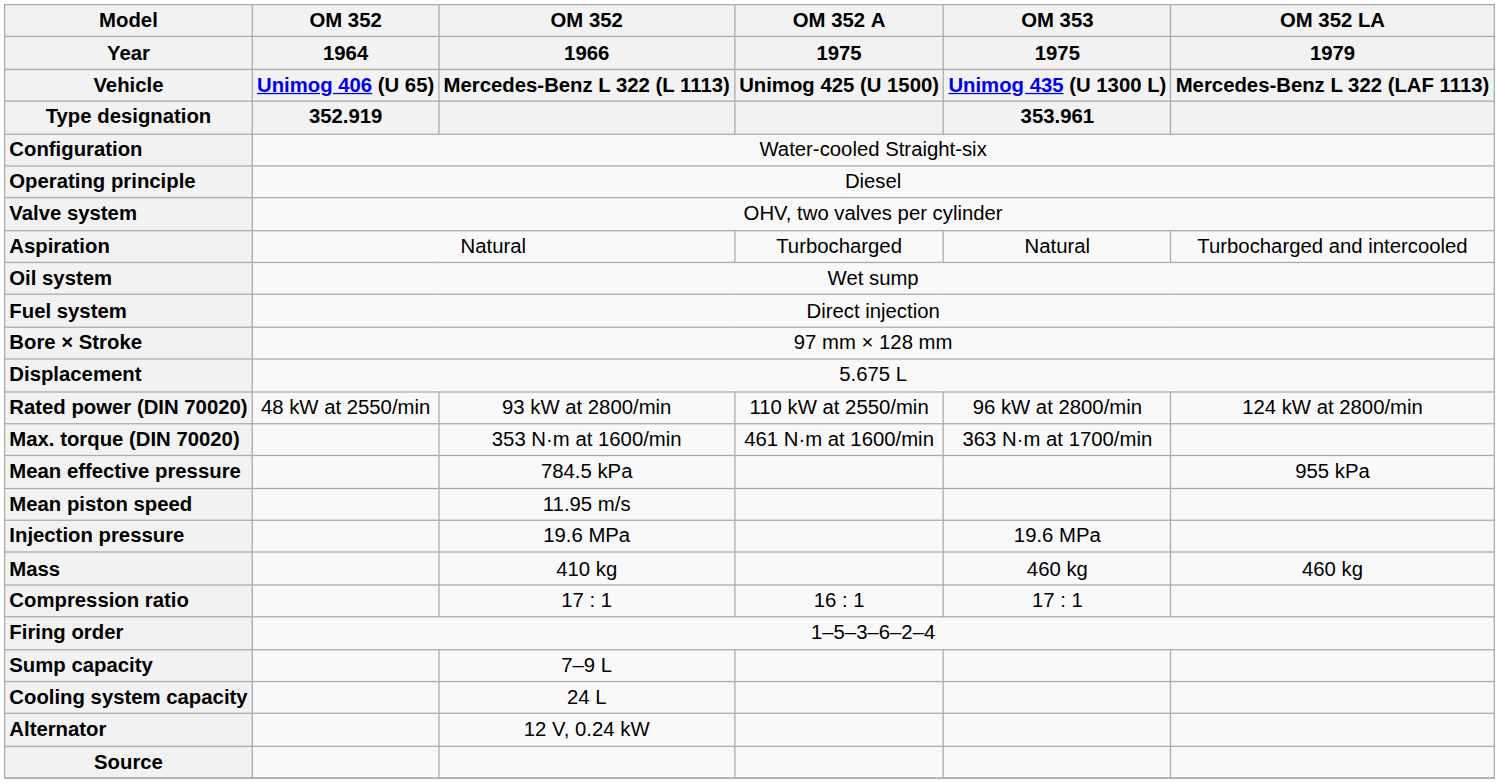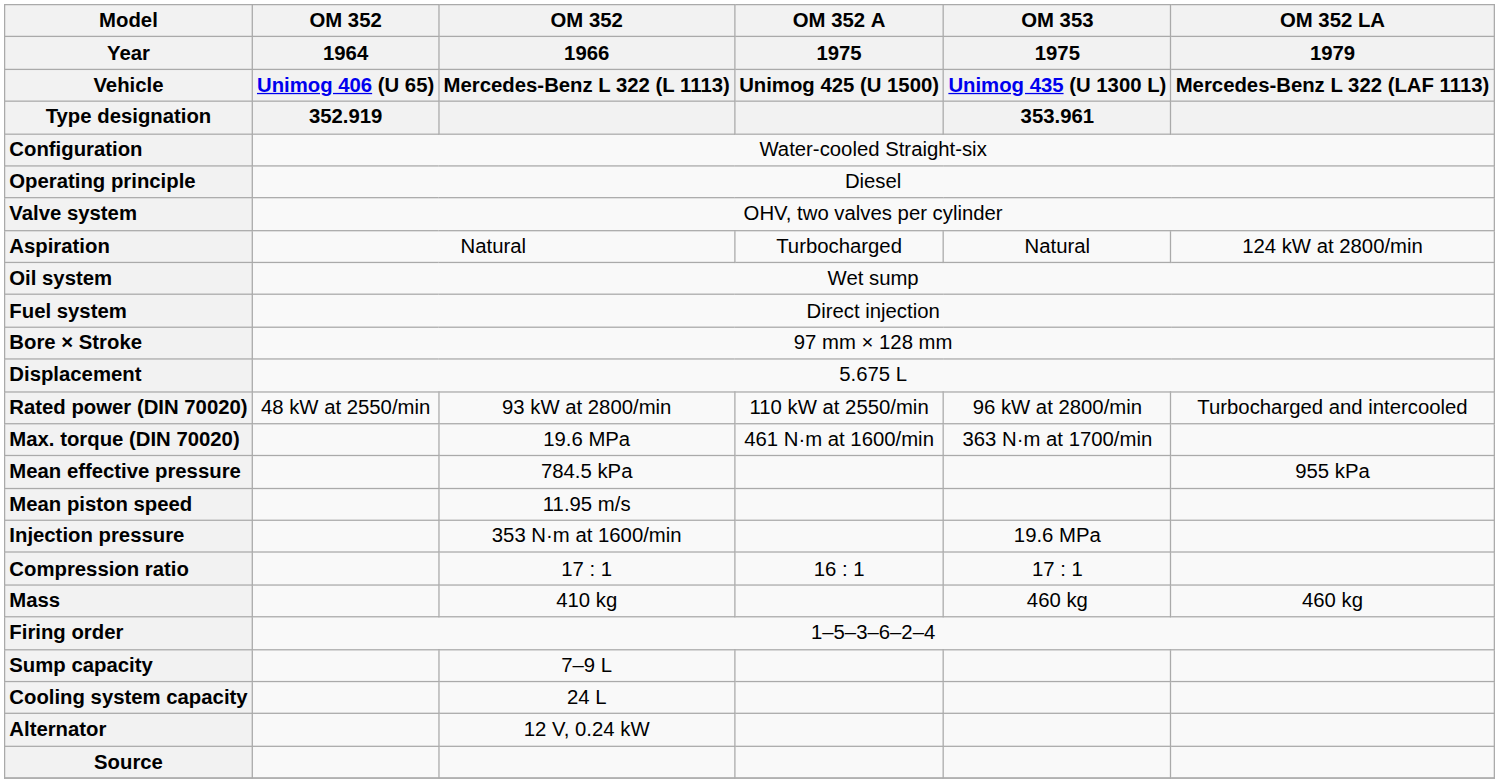Aspiration | OM 352 LA / 1979 / Mercedes-Benz L 322 (LAF 1113): Turbocharged and intercooled -> 124 kW at 2800/min
Rated power (DIN 70020) | OM 352 LA / 1979 / Mercedes-Benz L 322 (LAF 1113): 124 kW at 2800/min -> Turbocharged and intercooled
Max. torque (DIN 70020) | OM 352 / 1966 / Mercedes-Benz L 322 (L 1113): 353 N·m at 1600/min -> 19.6 MPa
Injection pressure | OM 352 / 1966 / Mercedes-Benz L 322 (L 1113): 19.6 MPa -> 353 N·m at 1600/min
rows swapped: Compression ratio <-> Mass
